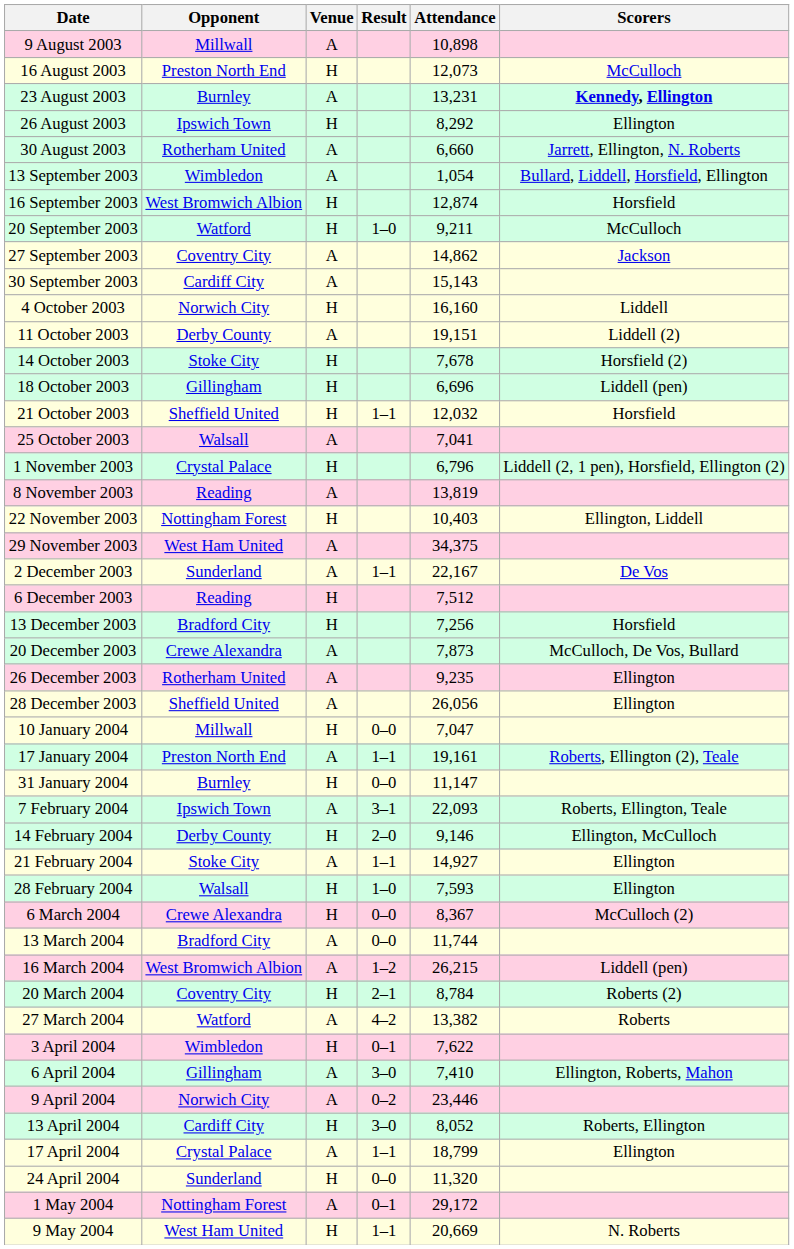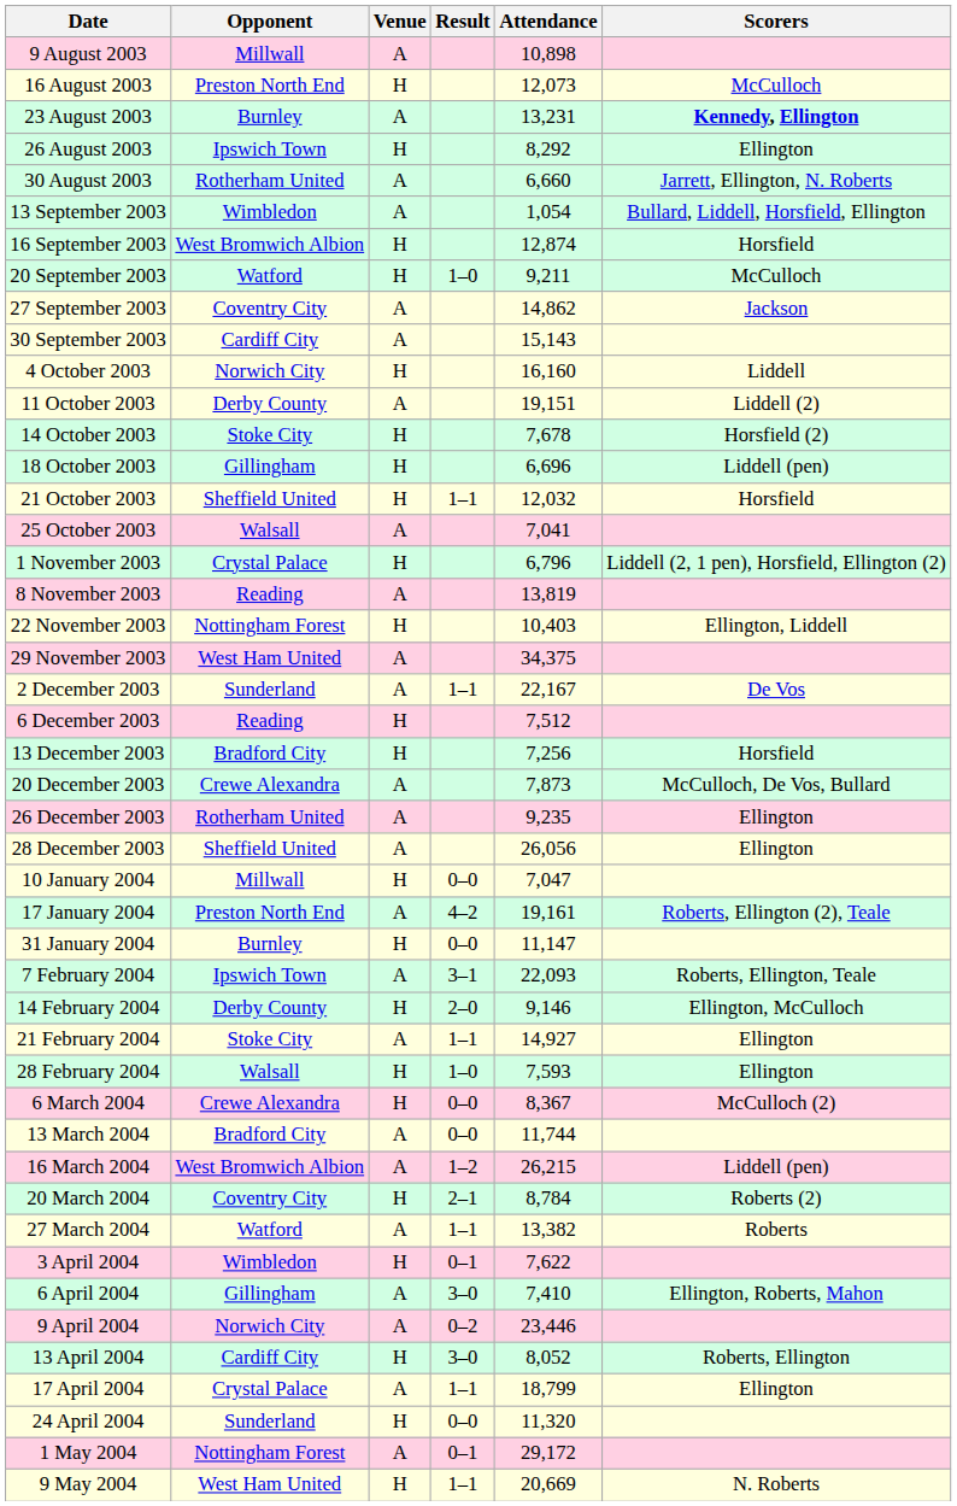17 January 2004 | Result: 1–1 -> 4–2
27 March 2004 | Result: 4–2 -> 1–1
